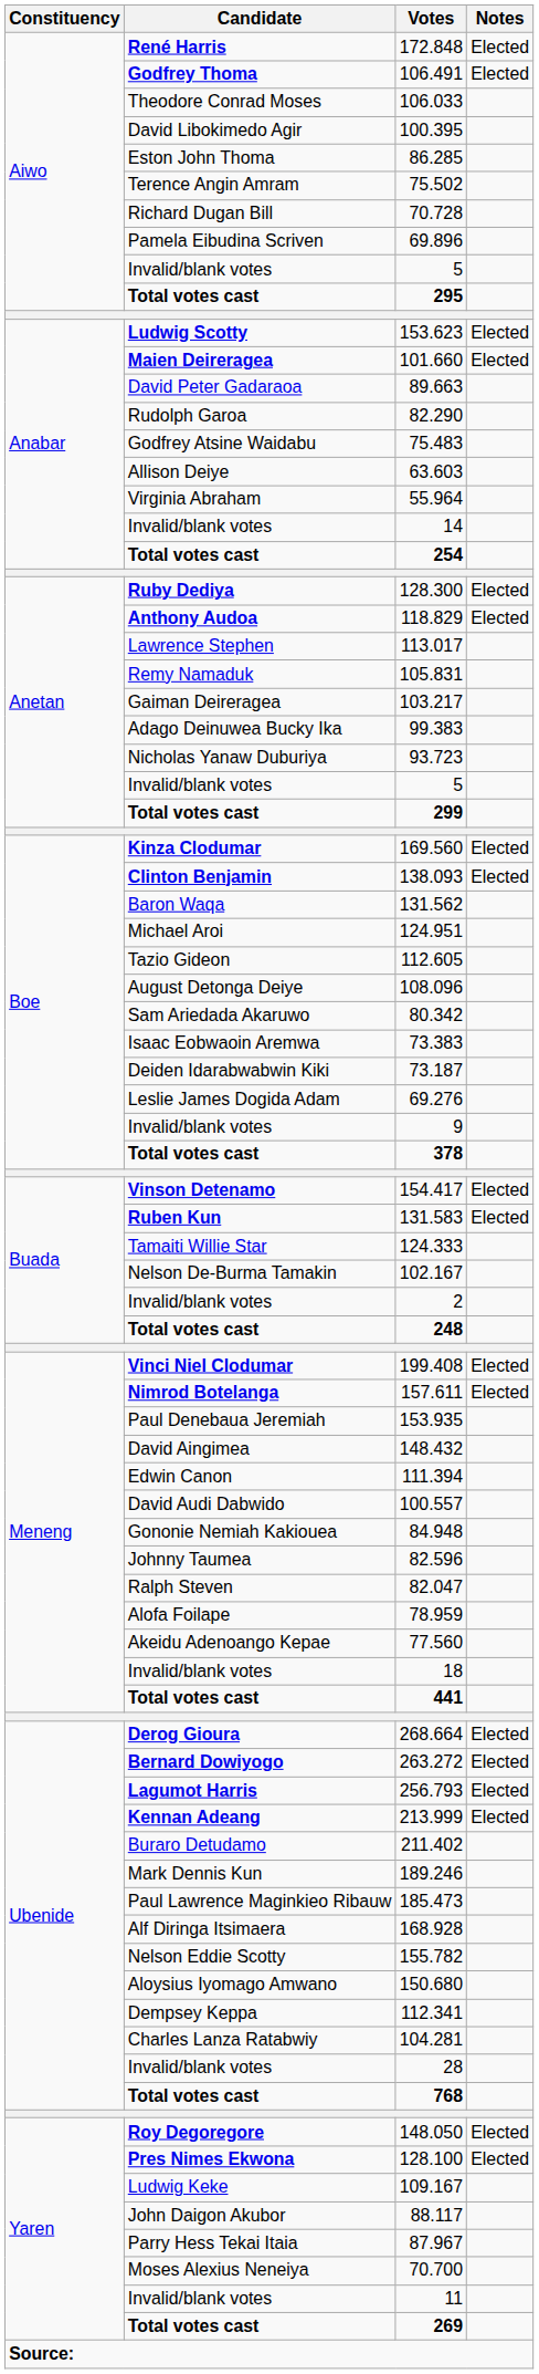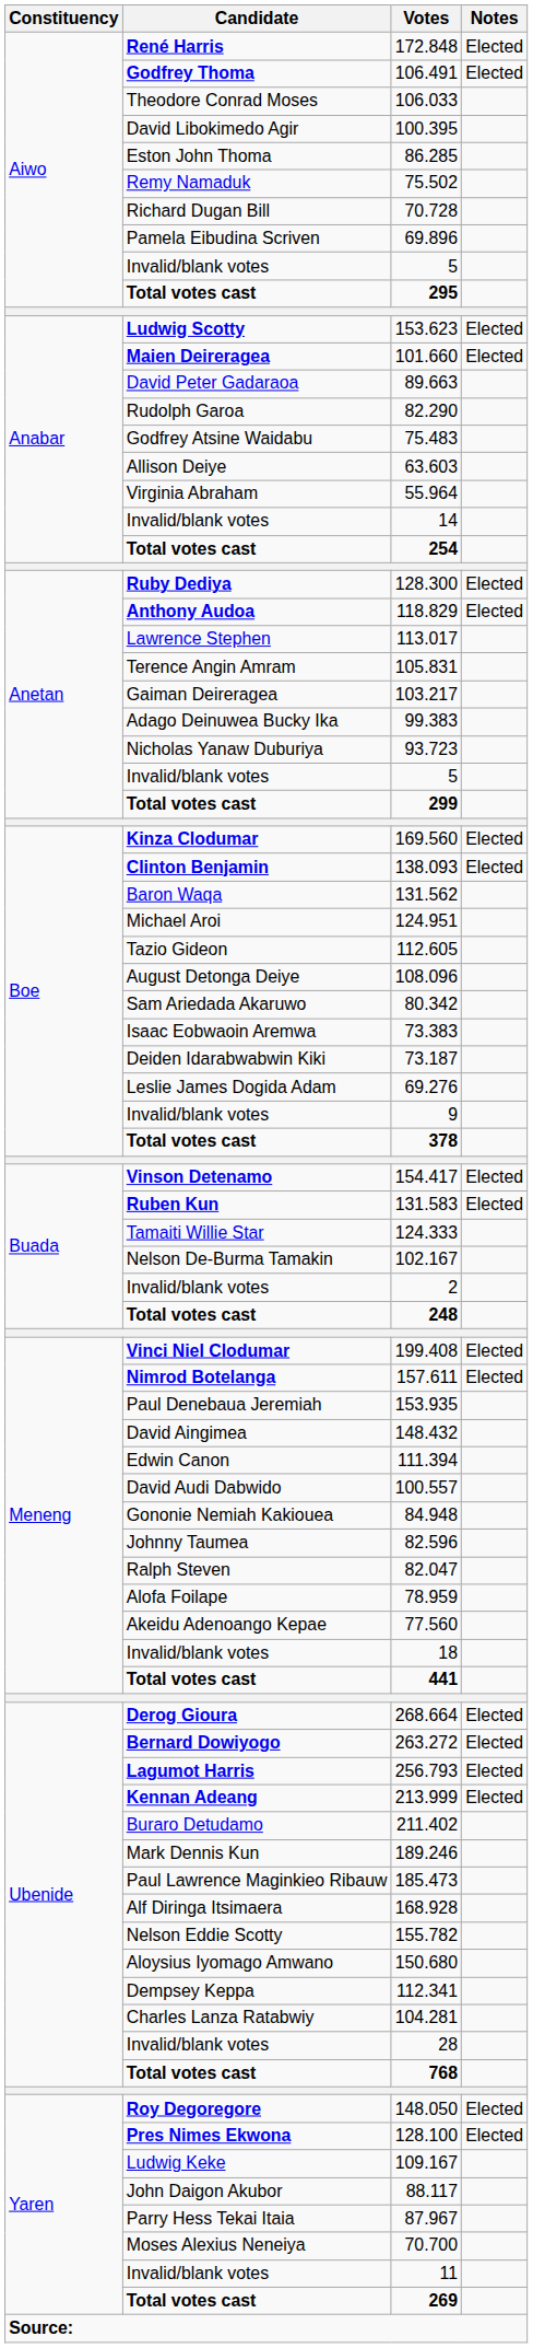75.502 | Candidate: Terence Angin Amram -> Remy Namaduk
105.831 | Candidate: Remy Namaduk -> Terence Angin Amram
